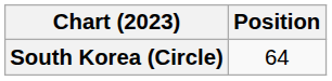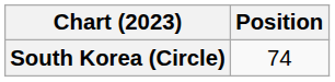South Korea (Circle) | Position: 64 -> 74
